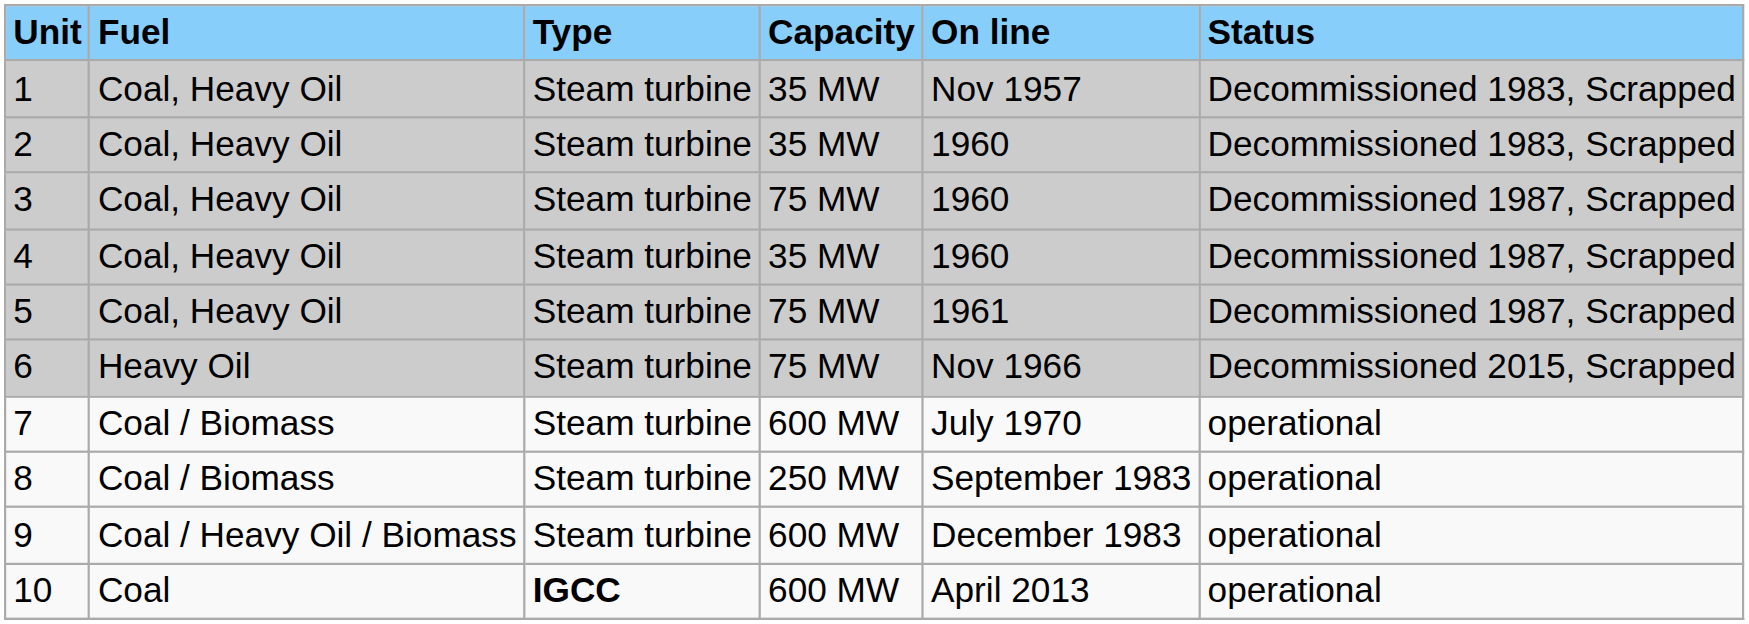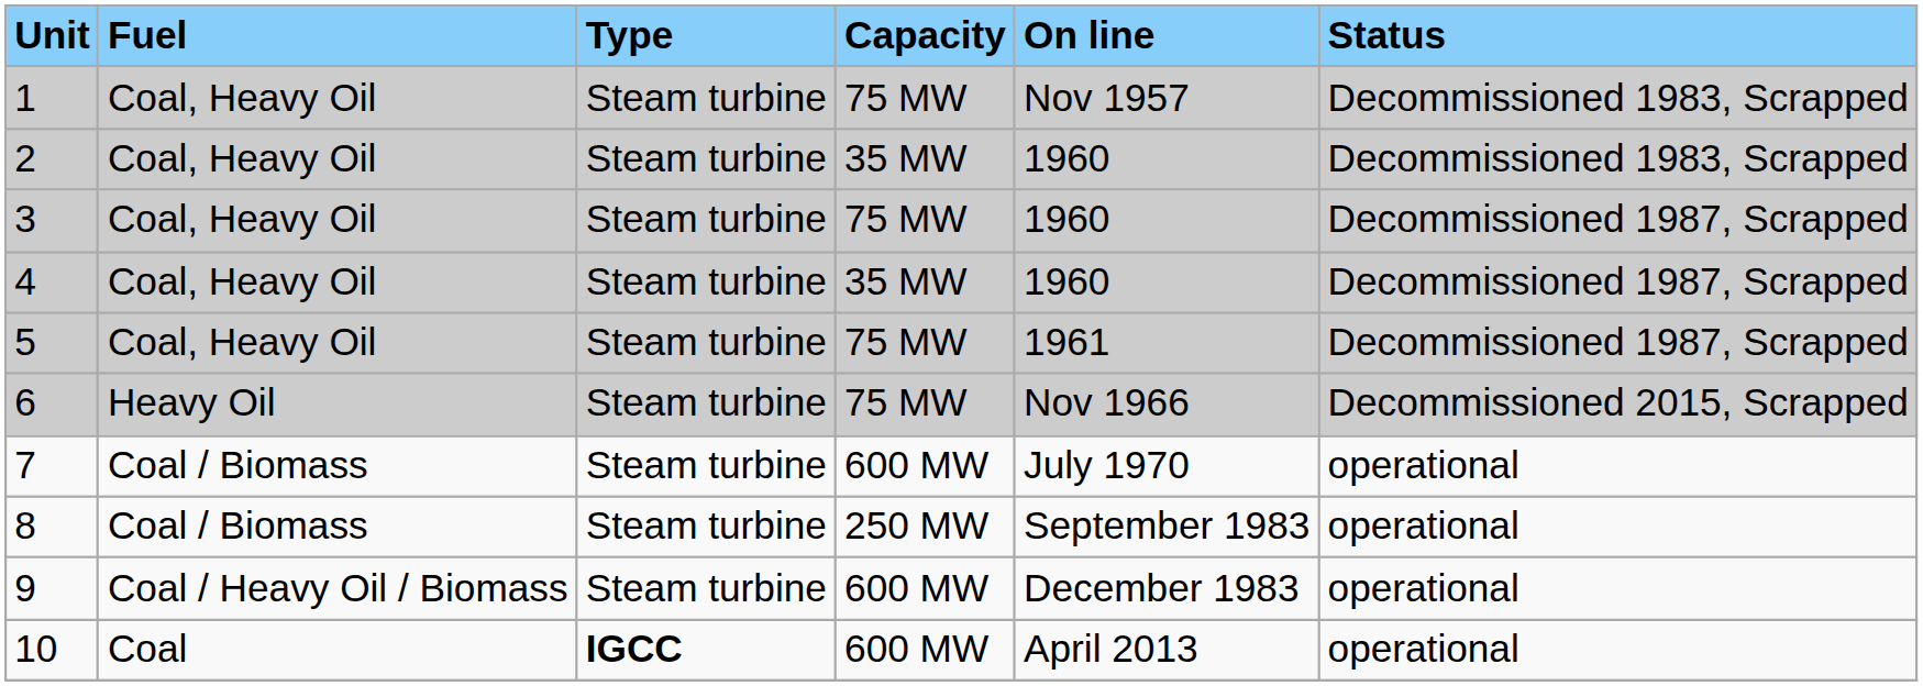1 | Capacity: 35 MW -> 75 MW
